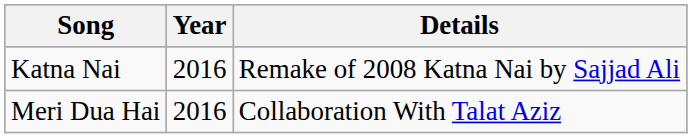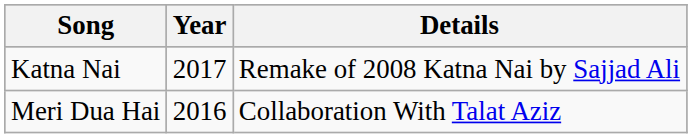Katna Nai | Year: 2016 -> 2017
